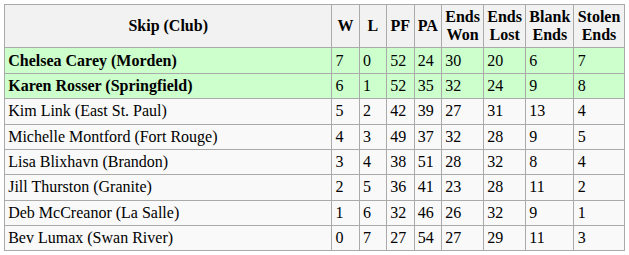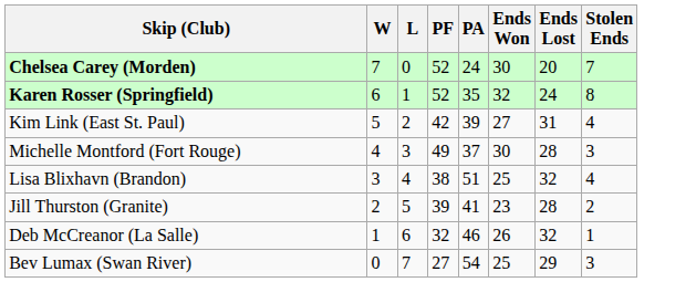- column: Blank Ends | 6 | 9 | 13 | 9 | 8 | 11 | 9 | 11
Michelle Montford (Fort Rouge) | Ends Won: 32 -> 30
Michelle Montford (Fort Rouge) | Stolen Ends: 5 -> 3
Lisa Blixhavn (Brandon) | Ends Won: 28 -> 25
Jill Thurston (Granite) | PF: 36 -> 39
Bev Lumax (Swan River) | Ends Won: 27 -> 25
